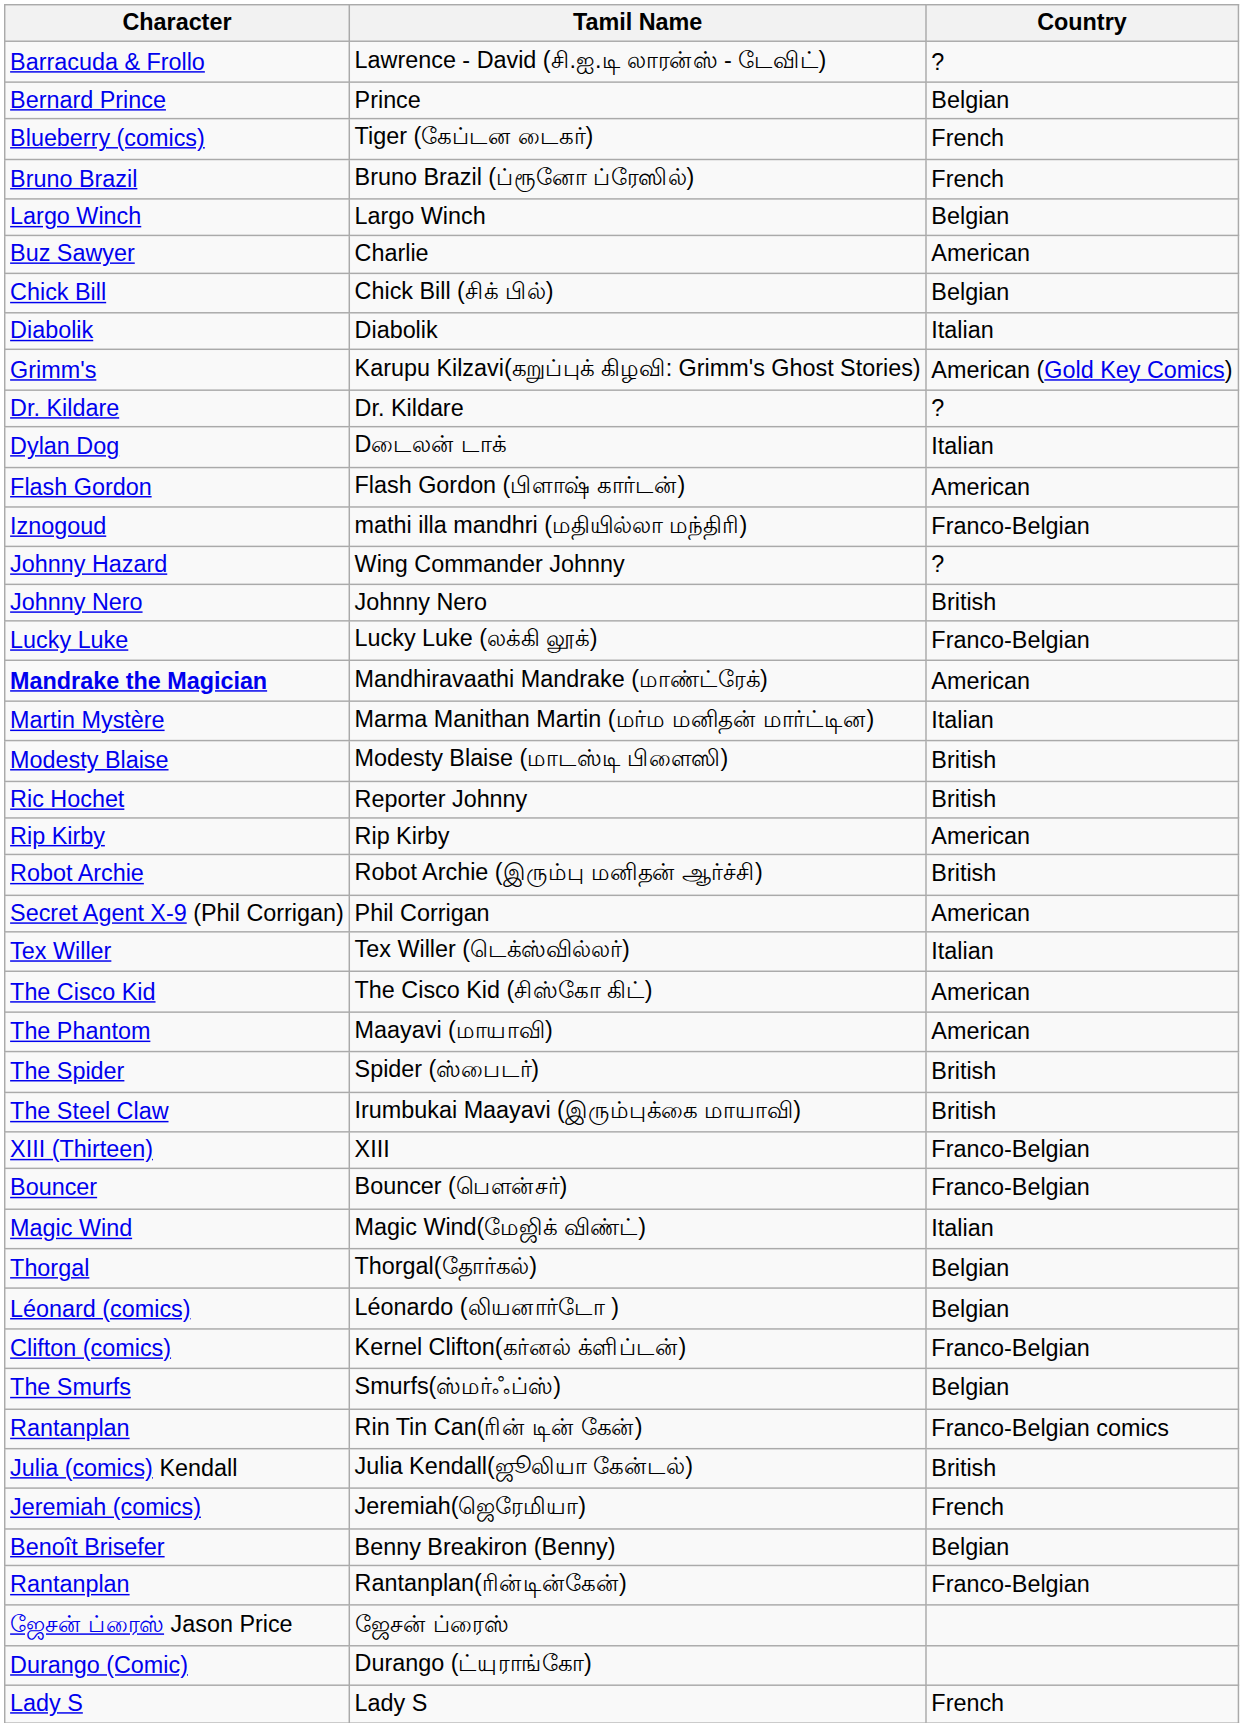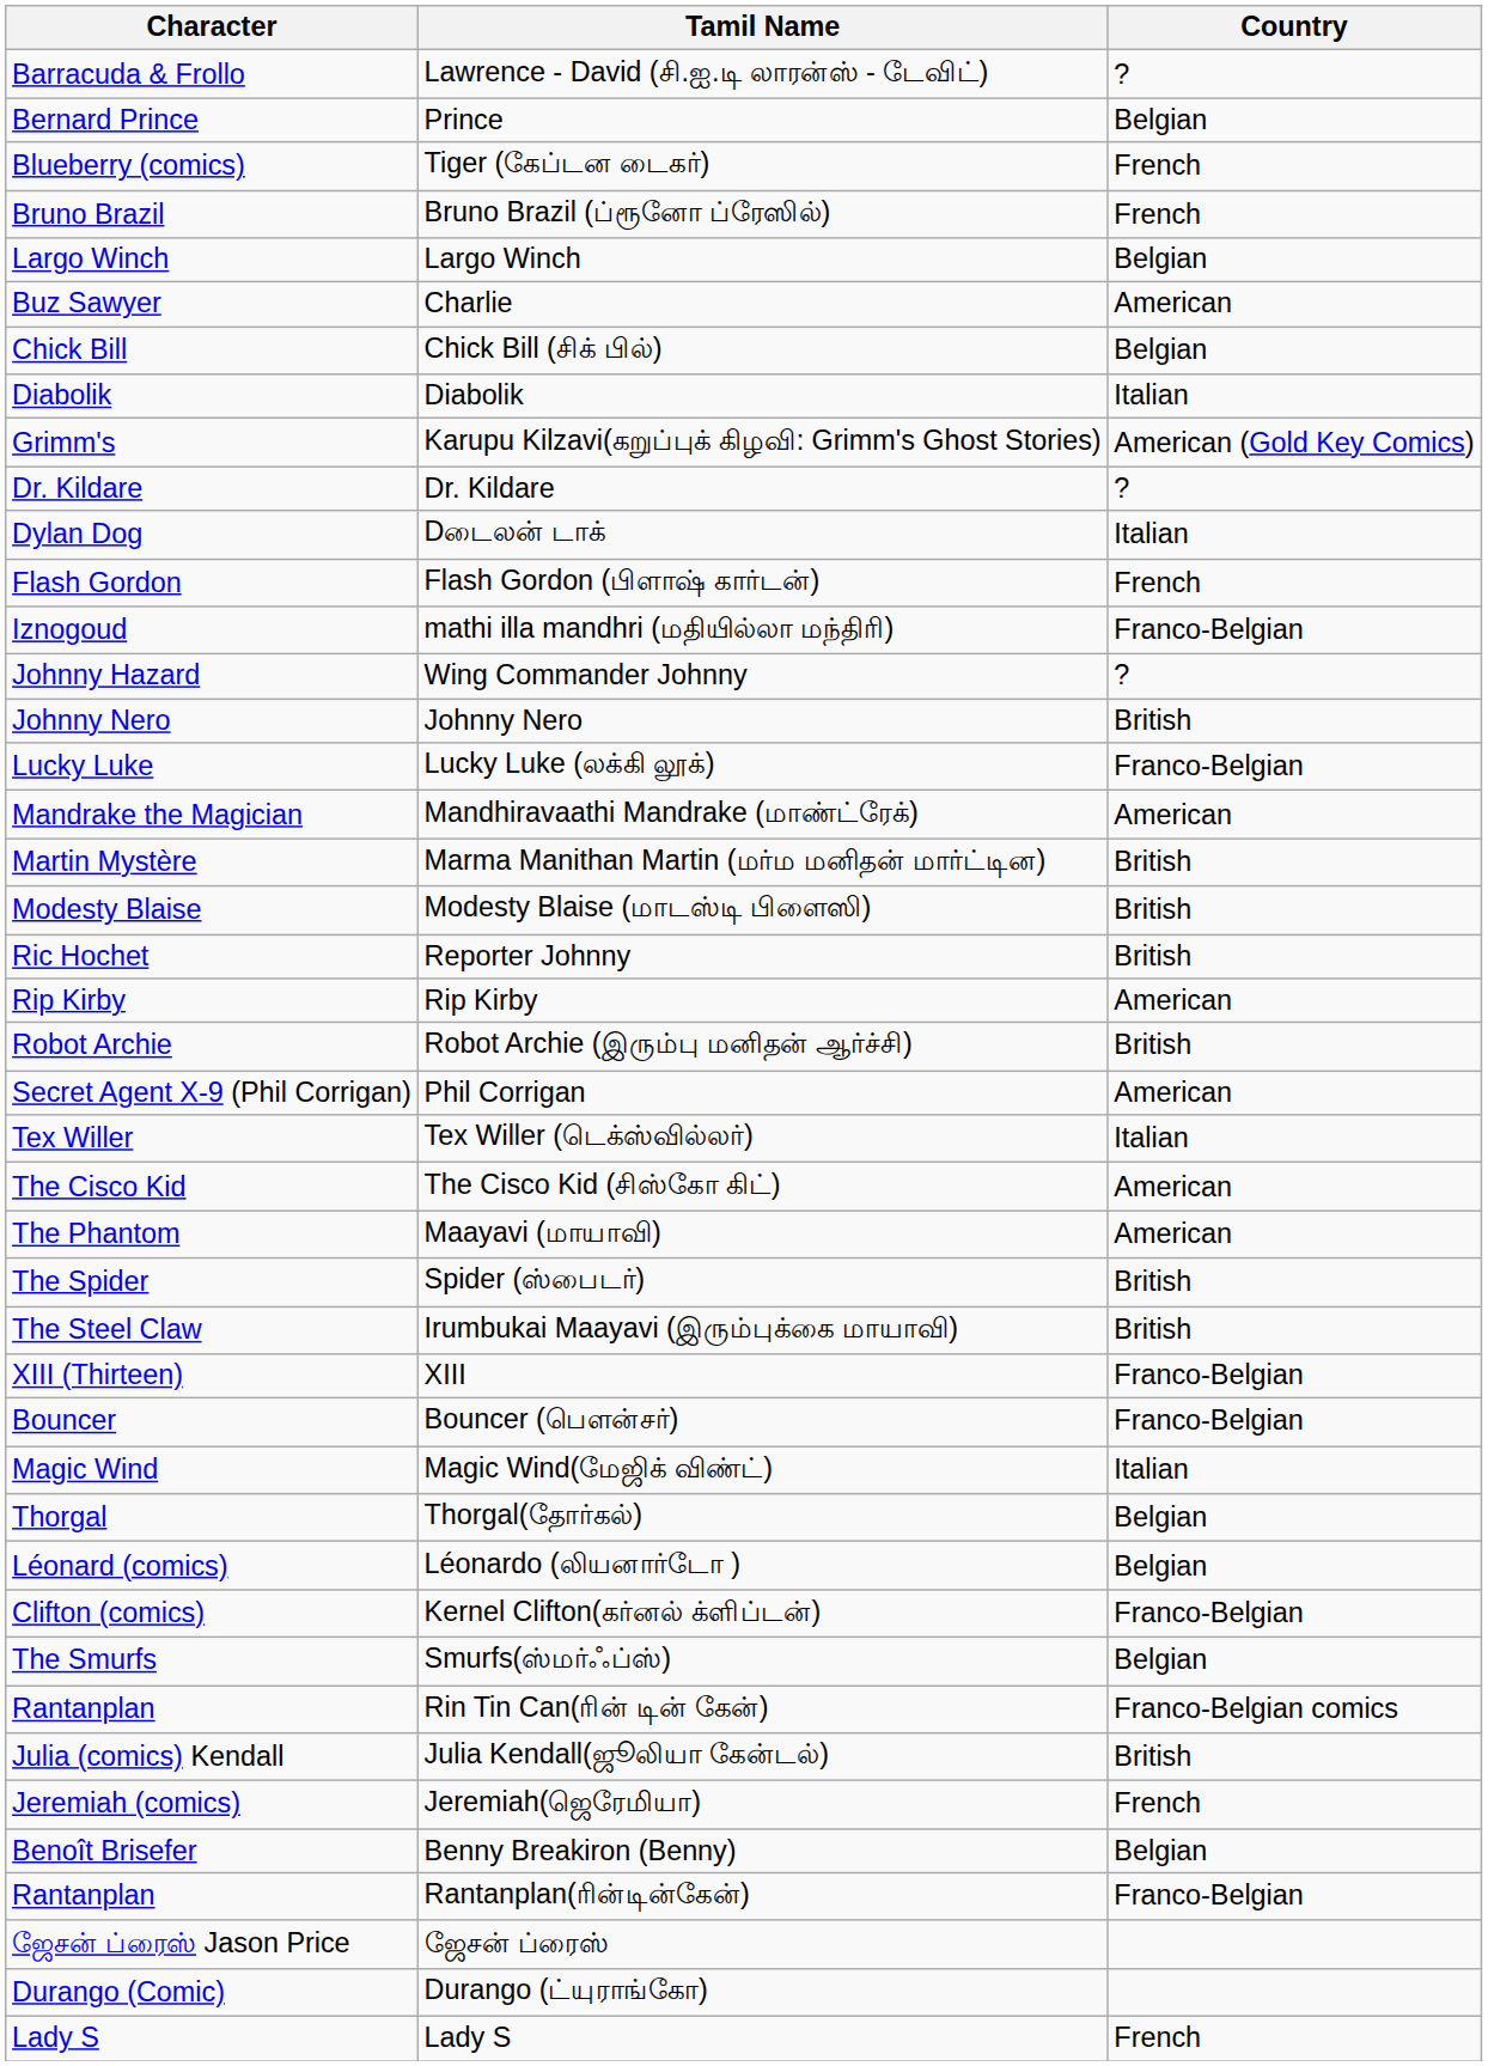Flash Gordon (பிளாஷ் கார்டன்) | Country: American -> French
Mandhiravaathi Mandrake (மாண்ட்ரேக்) | Character: bold -> normal
Marma Manithan Martin (மர்ம மனிதன் மார்ட்டின) | Country: Italian -> British
